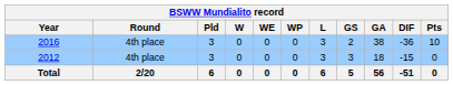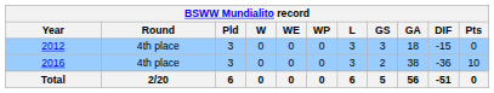rows swapped: 2012 <-> 2016
